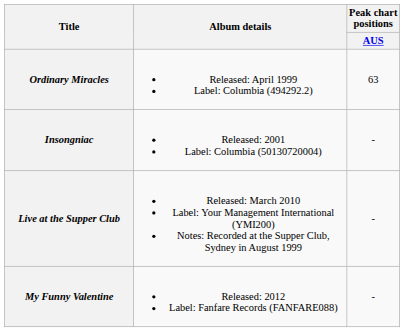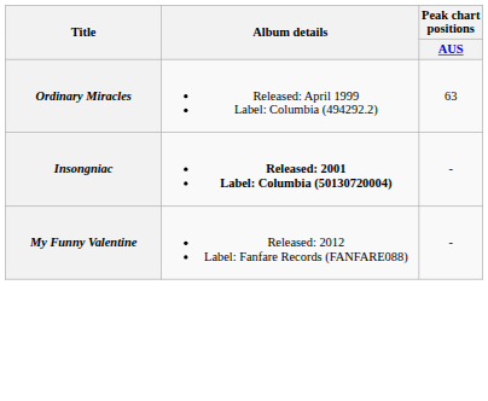Insongniac | Album details: normal -> bold
- row: Live at the Supper Club | Released: March 2010 Label: Your Management International (YMI200) Notes: Recorded at the Supper Club, Sydney in August 1999 | -
